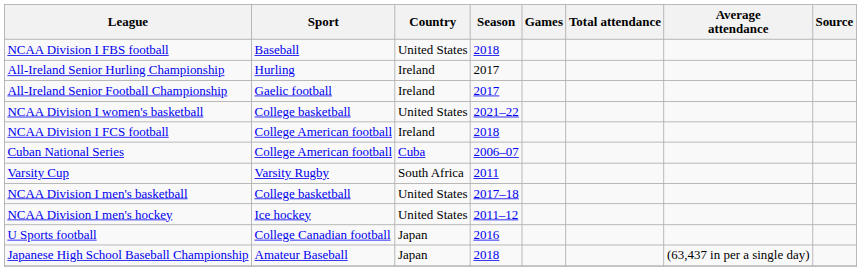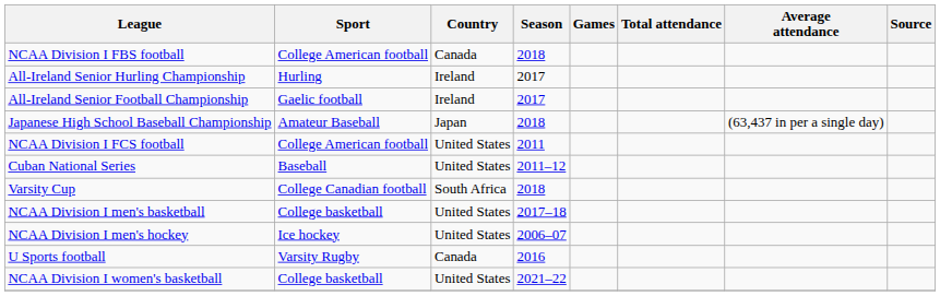NCAA Division I FBS football | Sport: Baseball -> College American football
NCAA Division I FBS football | Country: United States -> Canada
rows swapped: Japanese High School Baseball Championship <-> NCAA Division I women's basketball
NCAA Division I FCS football | Country: Ireland -> United States
NCAA Division I FCS football | Season: 2018 -> 2011
Cuban National Series | Sport: College American football -> Baseball
Cuban National Series | Country: Cuba -> United States
Cuban National Series | Season: 2006–07 -> 2011–12
Varsity Cup | Sport: Varsity Rugby -> College Canadian football
Varsity Cup | Season: 2011 -> 2018
NCAA Division I men's hockey | Season: 2011–12 -> 2006–07
U Sports football | Sport: College Canadian football -> Varsity Rugby
U Sports football | Country: Japan -> Canada
